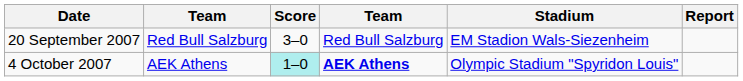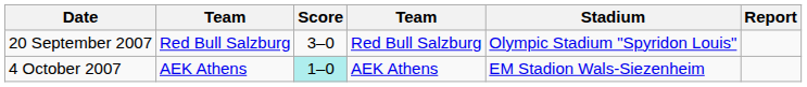20 September 2007 | Stadium: EM Stadion Wals-Siezenheim -> Olympic Stadium "Spyridon Louis"
4 October 2007 | column 4: bold -> normal
4 October 2007 | Stadium: Olympic Stadium "Spyridon Louis" -> EM Stadion Wals-Siezenheim
